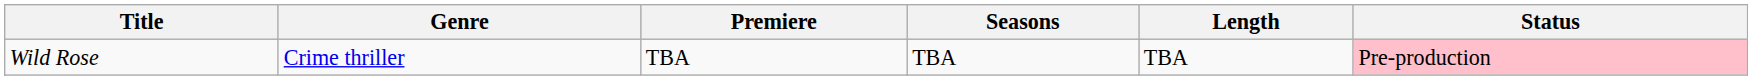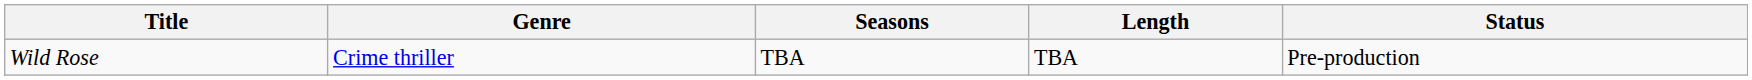- column: Premiere | TBA
Wild Rose | Status: pink background -> no background
